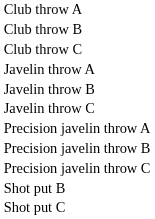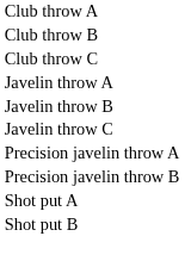- row: Precision javelin throw C
+ row: Shot put A
- row: Shot put C
